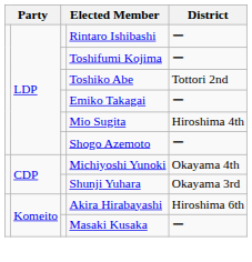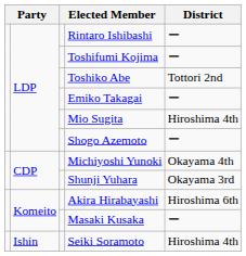+ row: Ishin | Seiki Soramoto | Hiroshima 4th
